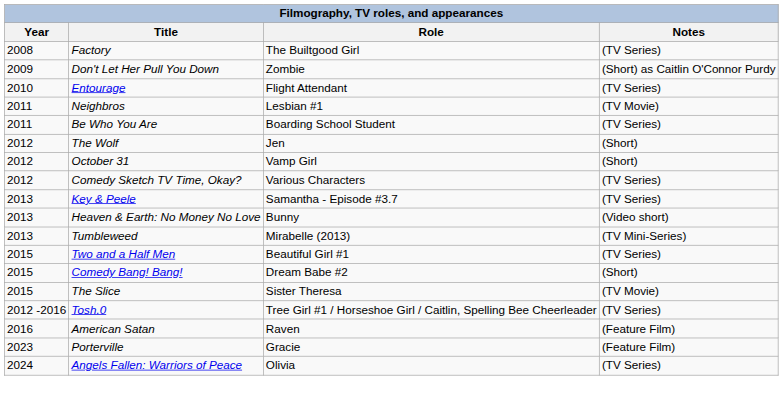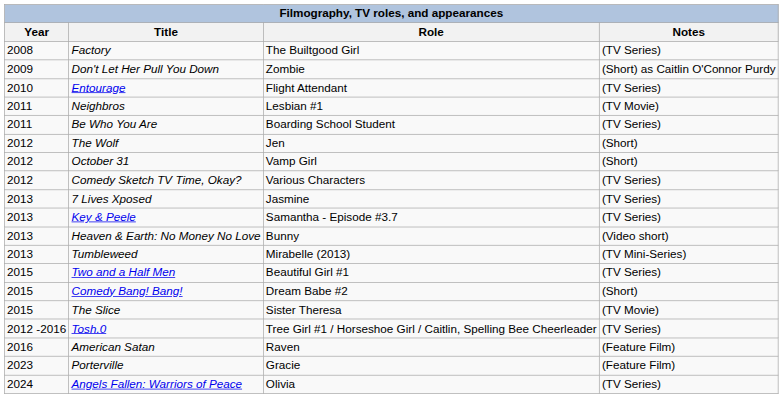+ row: 2013 | 7 Lives Xposed | Jasmine | (TV Series)
